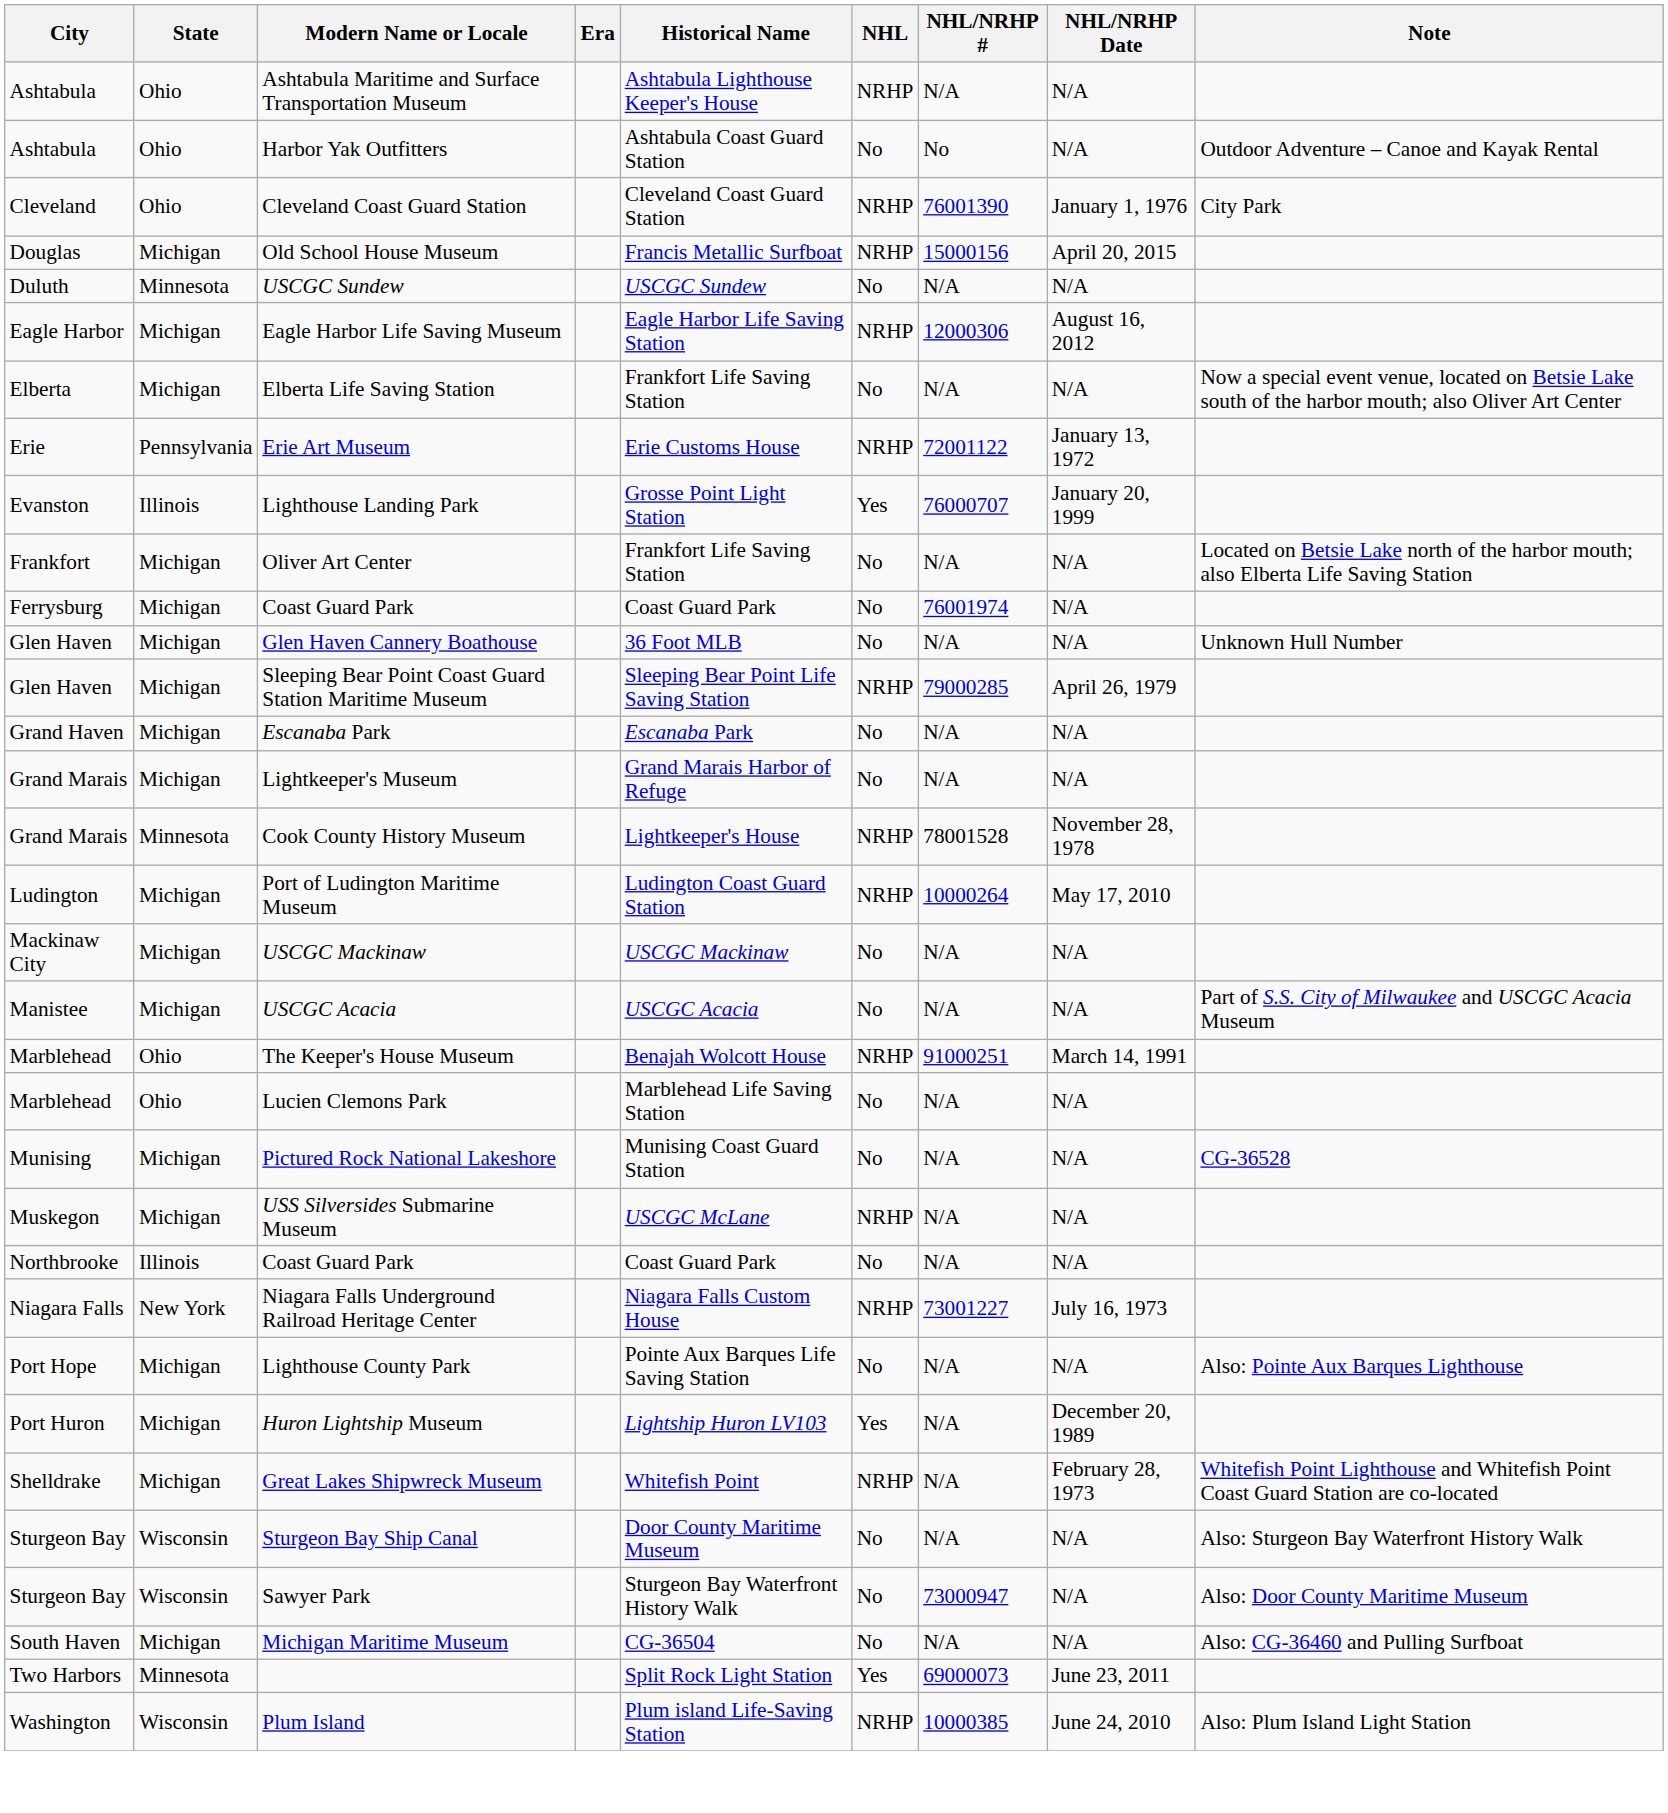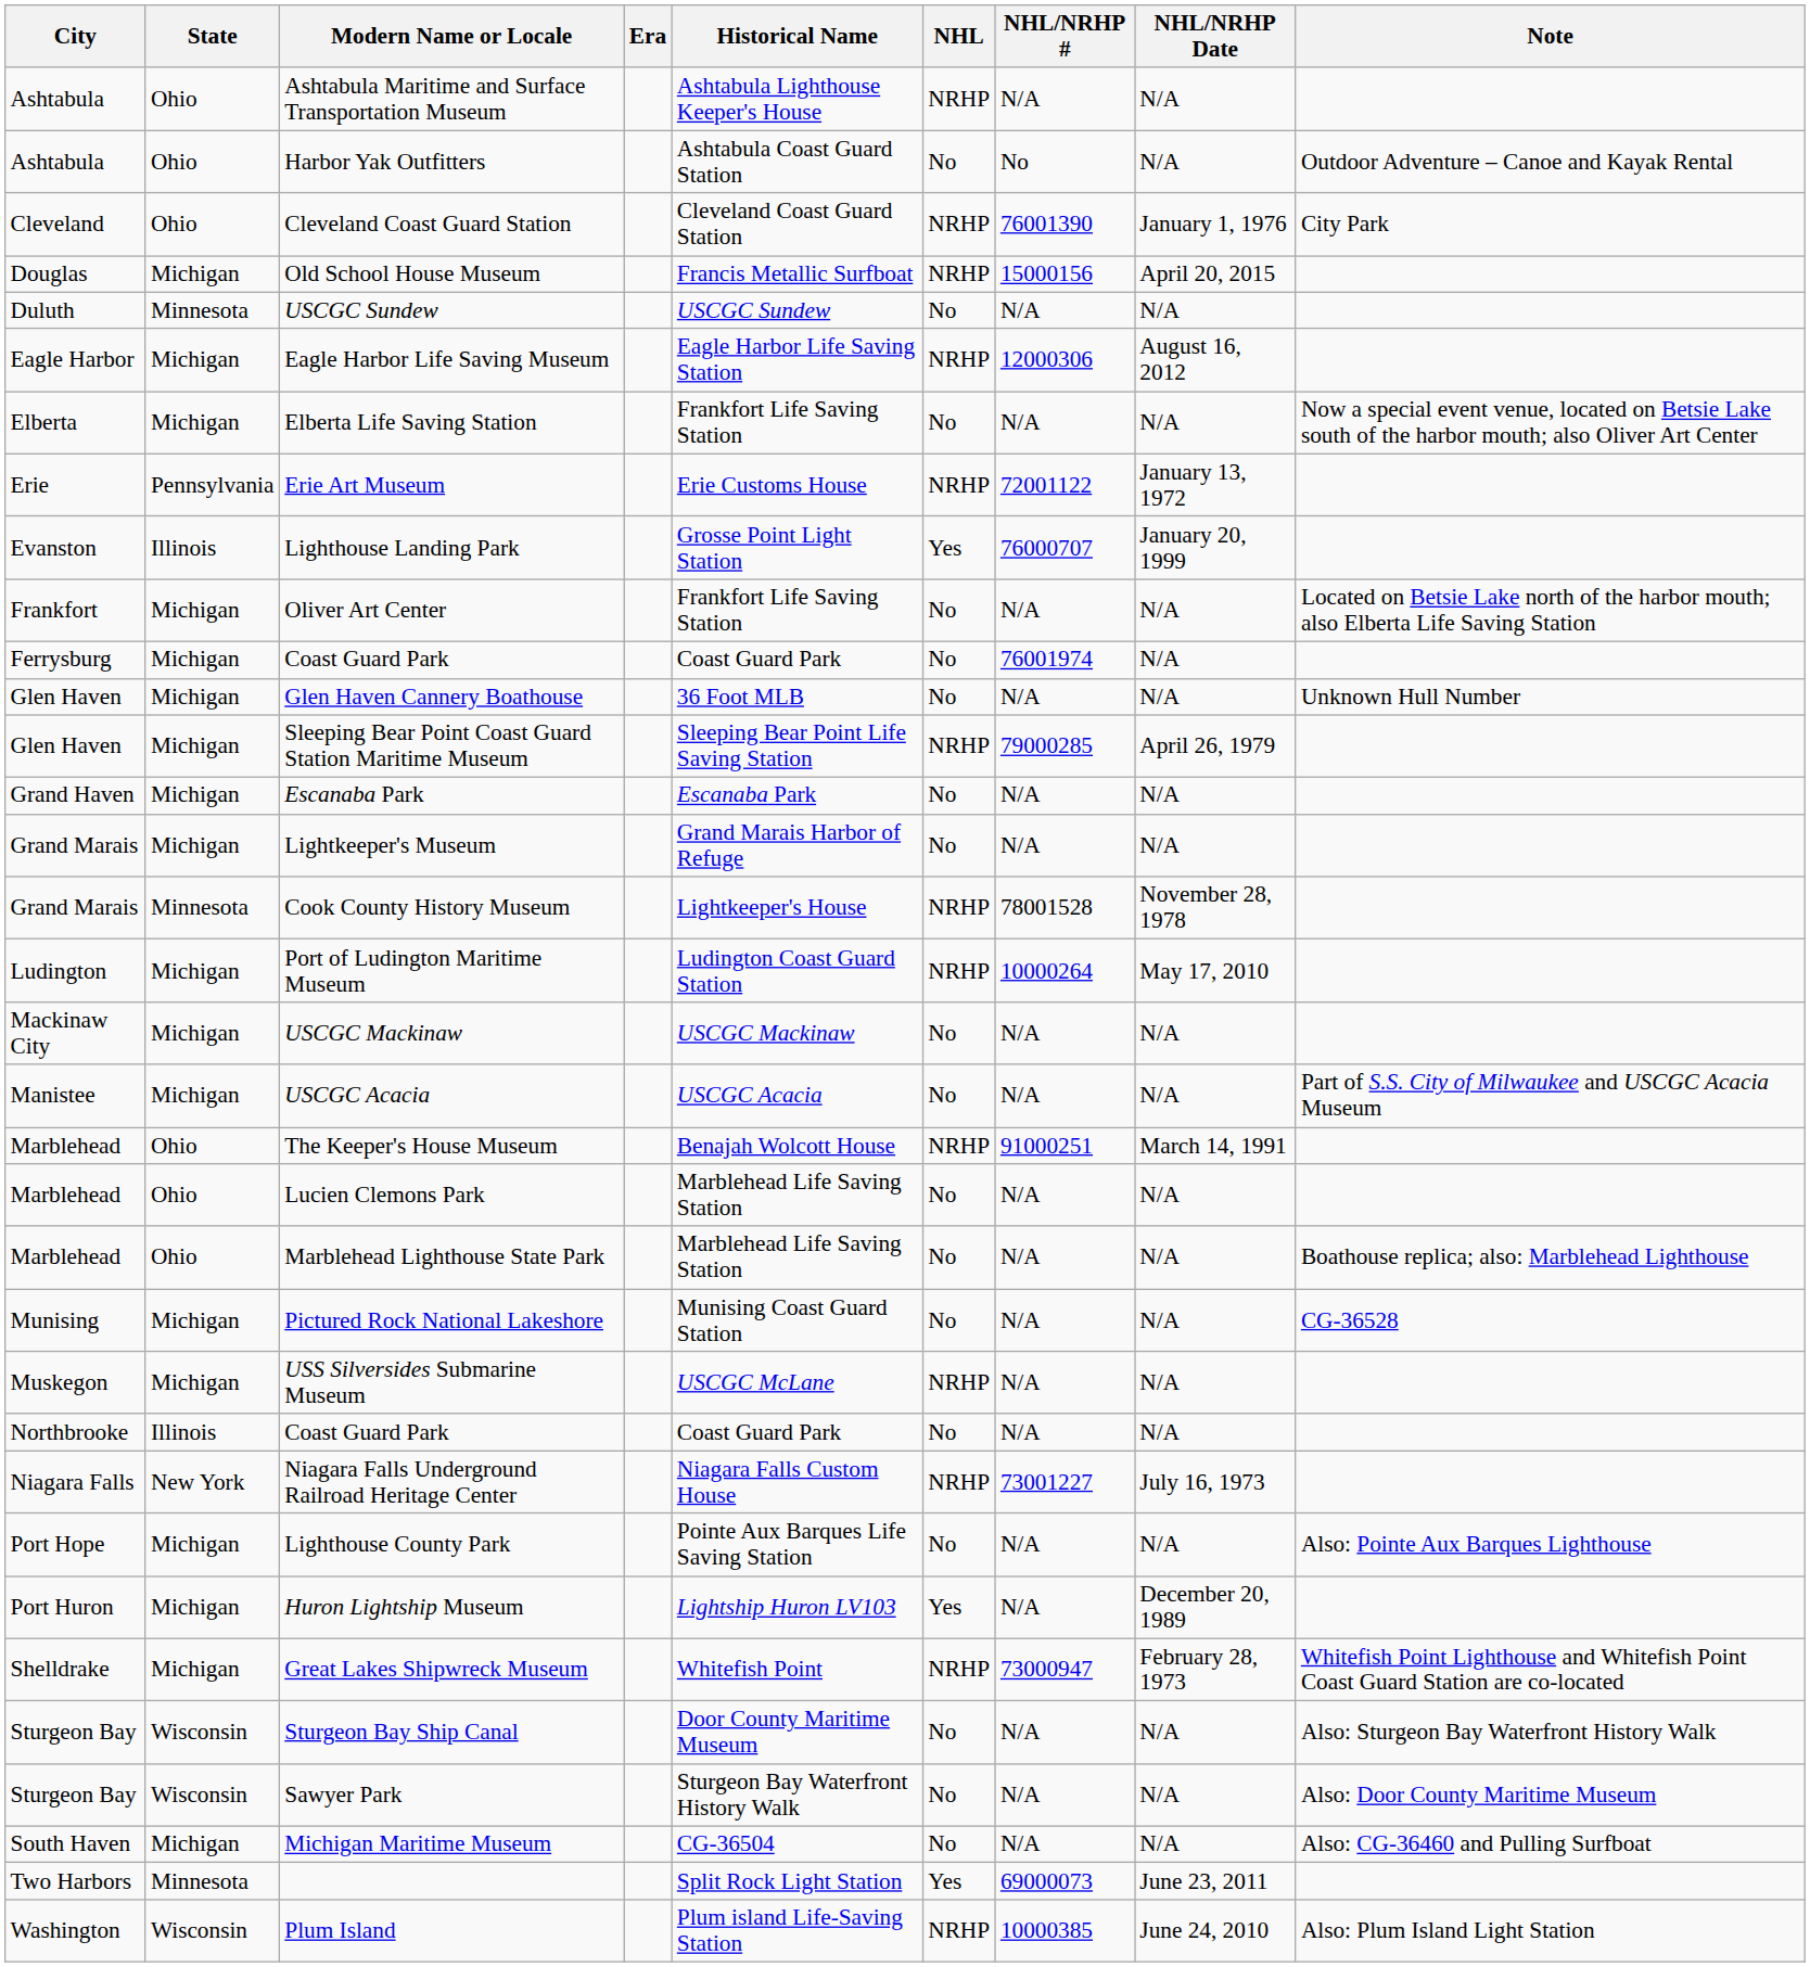+ row: Marblehead | Ohio | Marblehead Lighthouse State Park | Marblehead Life Saving Station | No | N/A | N/A | Boathouse replica; also: Marblehead Lighthouse
Great Lakes Shipwreck Museum | NHL/NRHP #: N/A -> 73000947
Sawyer Park | NHL/NRHP #: 73000947 -> N/A
